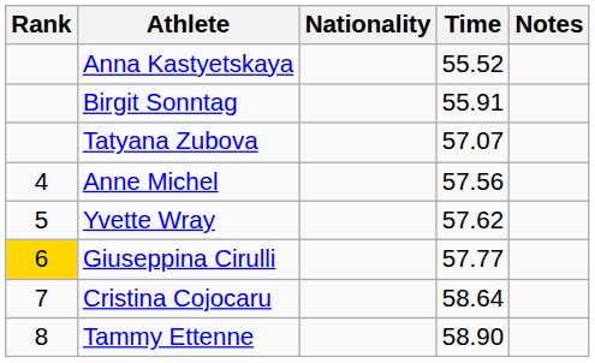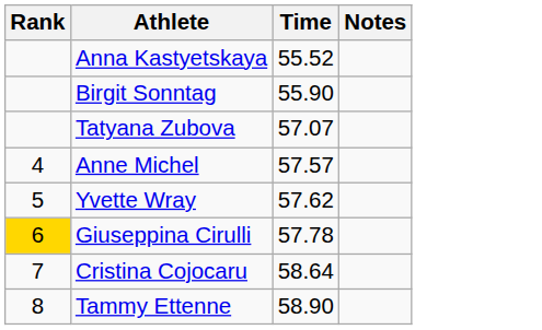- column: Nationality
Birgit Sonntag | Time: 55.91 -> 55.90
Anne Michel | Time: 57.56 -> 57.57
Giuseppina Cirulli | Time: 57.77 -> 57.78
